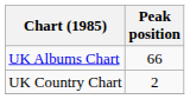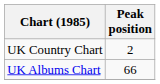rows swapped: UK Albums Chart <-> UK Country Chart
